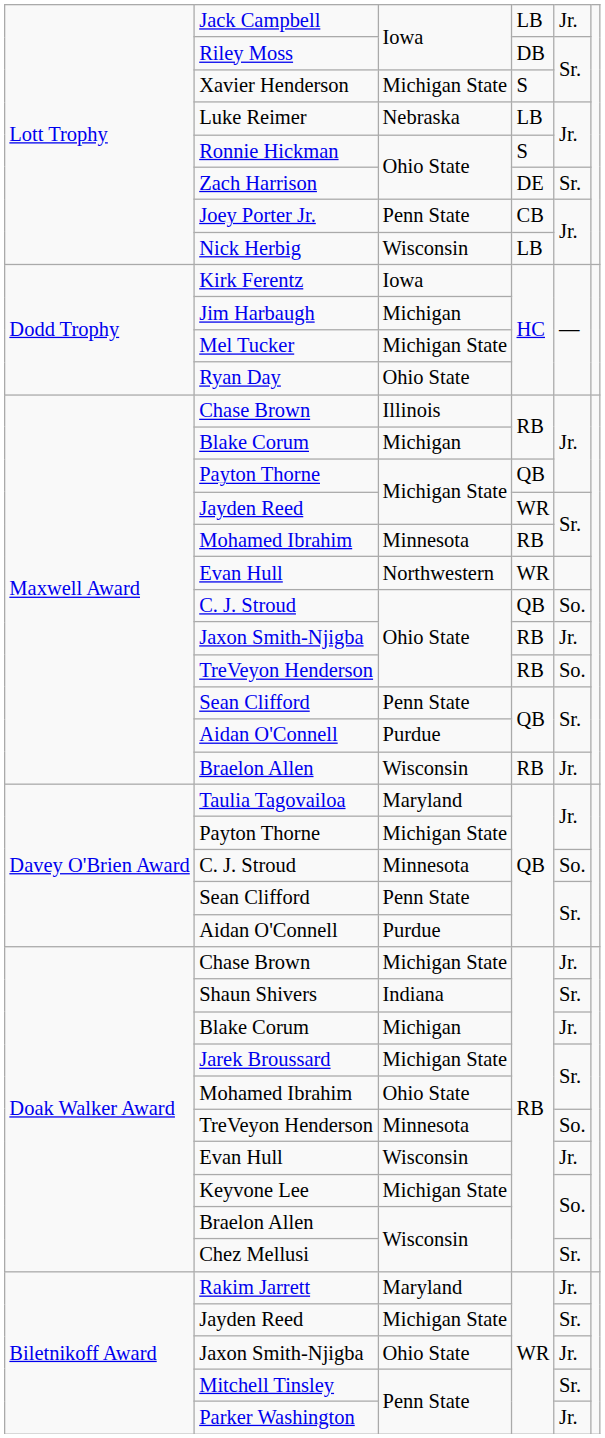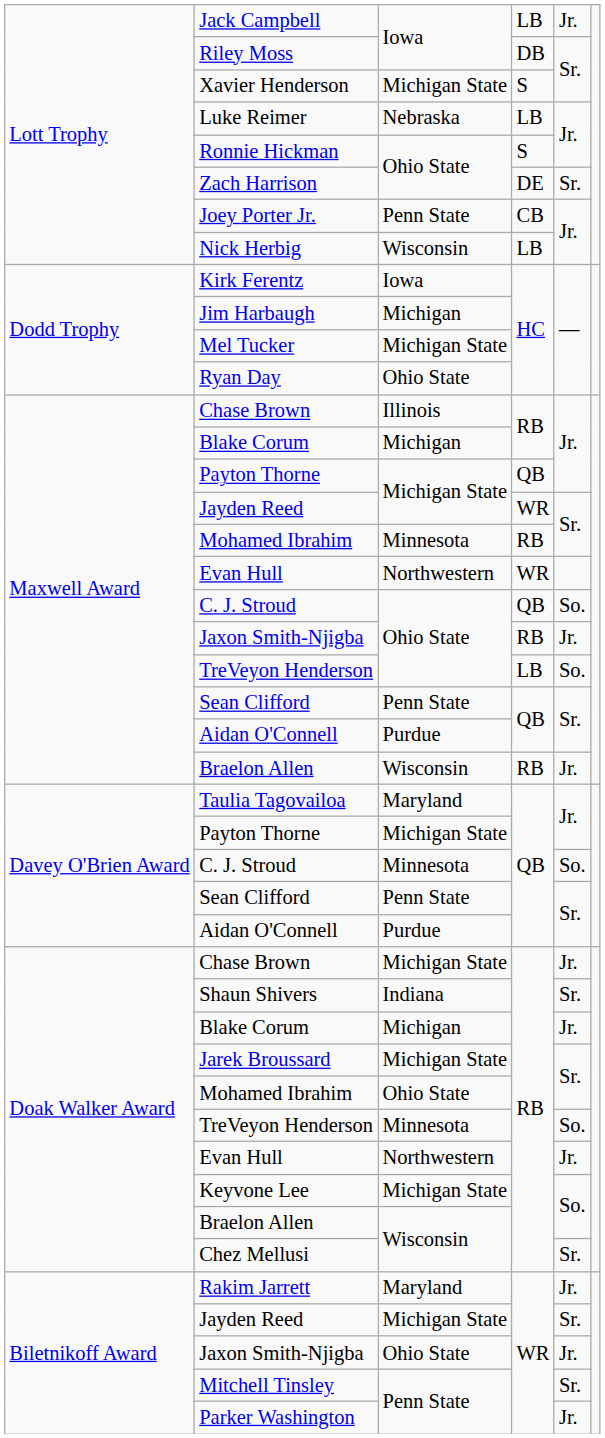Maxwell Award / TreVeyon Henderson | column 4: RB -> LB
Doak Walker Award / Evan Hull | column 3: Wisconsin -> Northwestern
